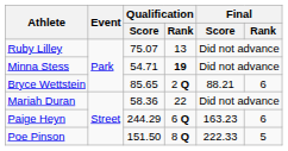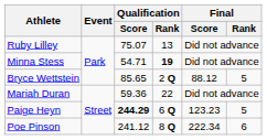Bryce Wettstein | Final / Score: 88.21 -> 88.12
Bryce Wettstein | Final / Rank: 6 -> 5
Mariah Duran | Qualification / Score: 58.36 -> 59.36
Paige Heyn | Qualification / Score: normal -> bold
Paige Heyn | Final / Score: 163.23 -> 123.23
Paige Heyn | Final / Rank: 6 -> 5
Poe Pinson | Qualification / Score: 151.50 -> 241.12
Poe Pinson | Final / Score: 222.33 -> 222.34
Poe Pinson | Final / Rank: 5 -> 6
